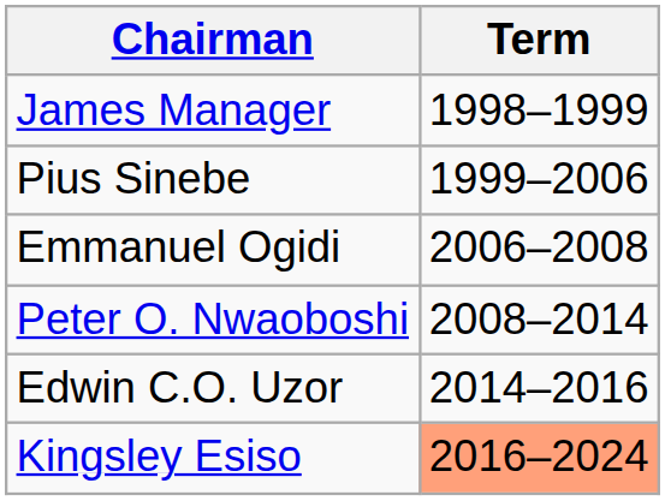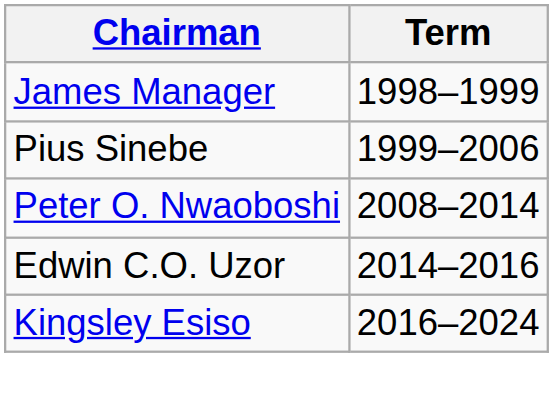- row: Emmanuel Ogidi | 2006–2008
Kingsley Esiso | Term: lightsalmon background -> no background
